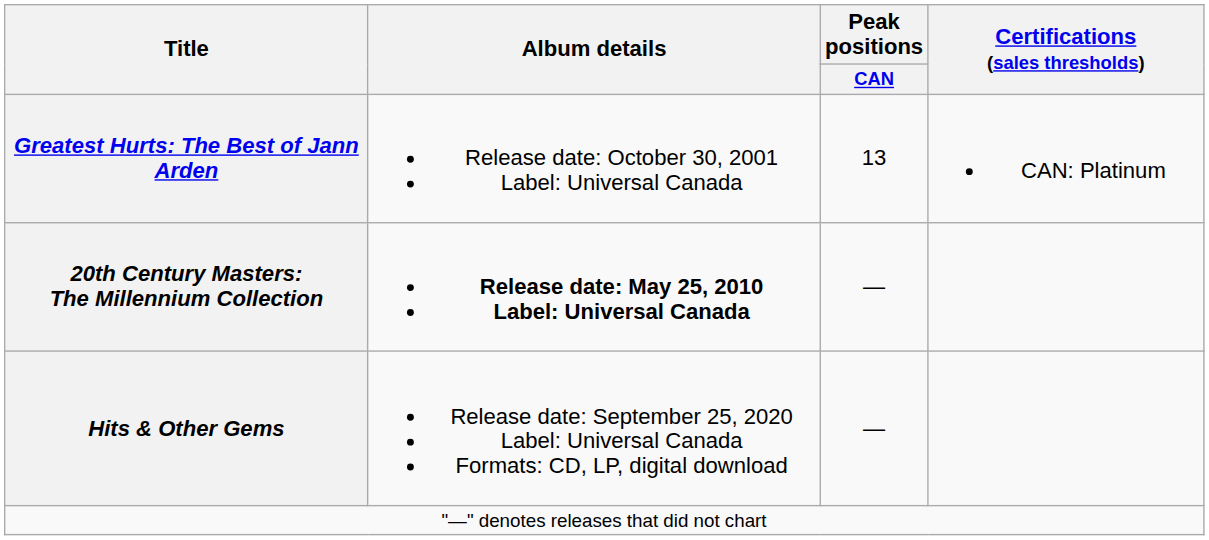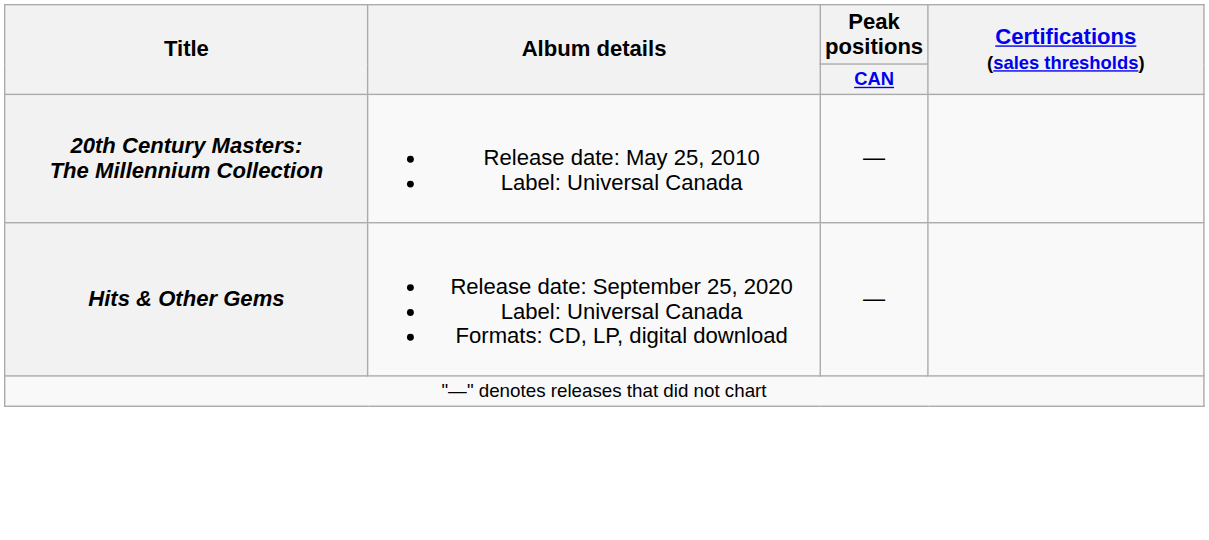- row: Greatest Hurts: The Best of Jann Arden | Release date: October 30, 2001 Label: Universal Canada | 13 | CAN: Platinum
20th Century Masters: The Millennium Collection | Album details: bold -> normal
